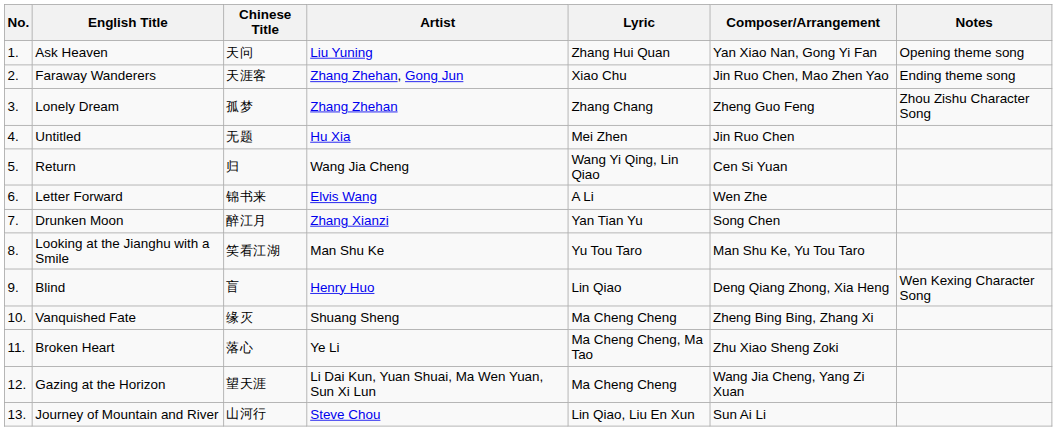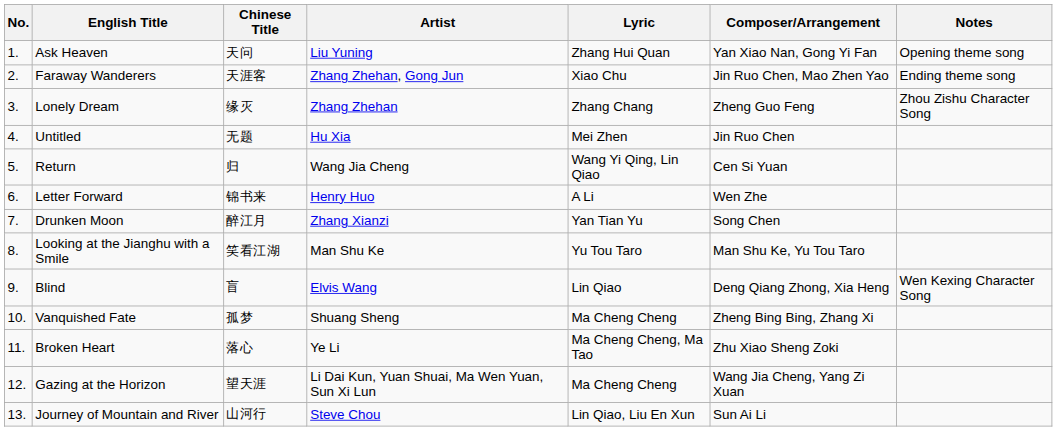Lonely Dream | Chinese Title: 孤梦 -> 缘灭
Letter Forward | Artist: Elvis Wang -> Henry Huo
Blind | Artist: Henry Huo -> Elvis Wang
Vanquished Fate | Chinese Title: 缘灭 -> 孤梦
